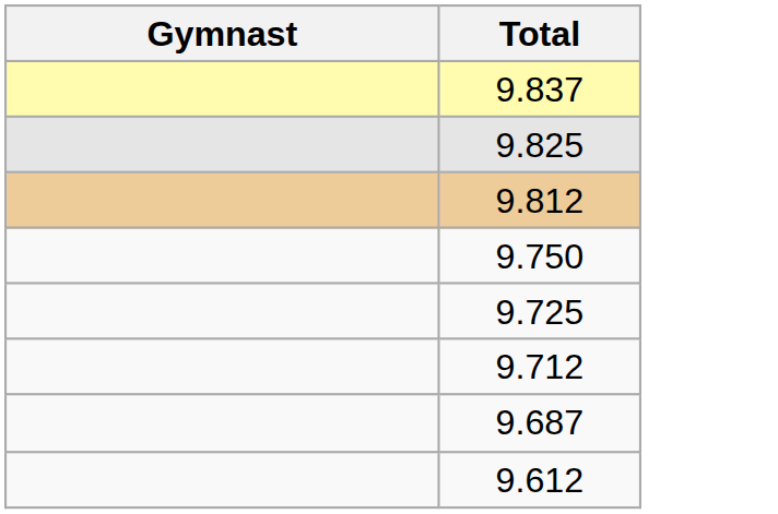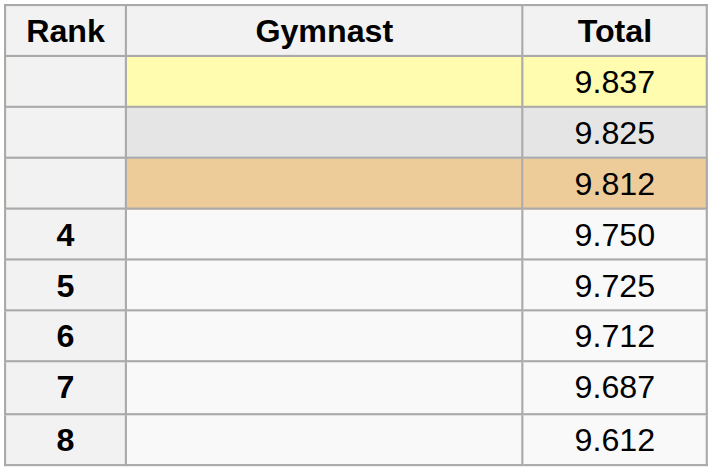+ column: Rank | 4 | 5 | 6 | 7 | 8
